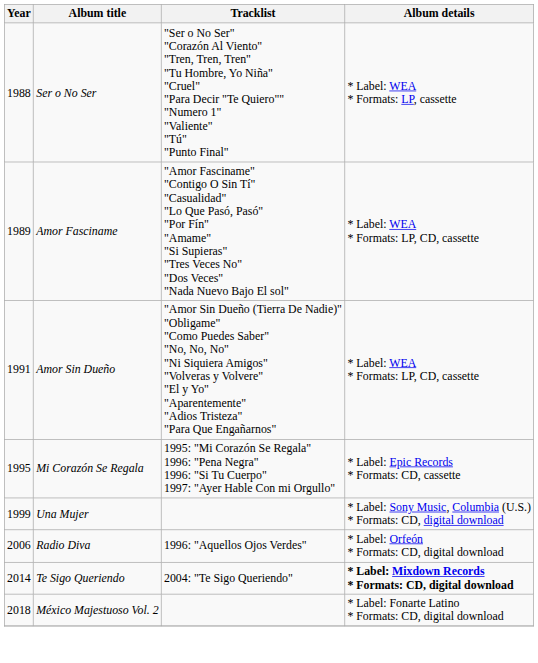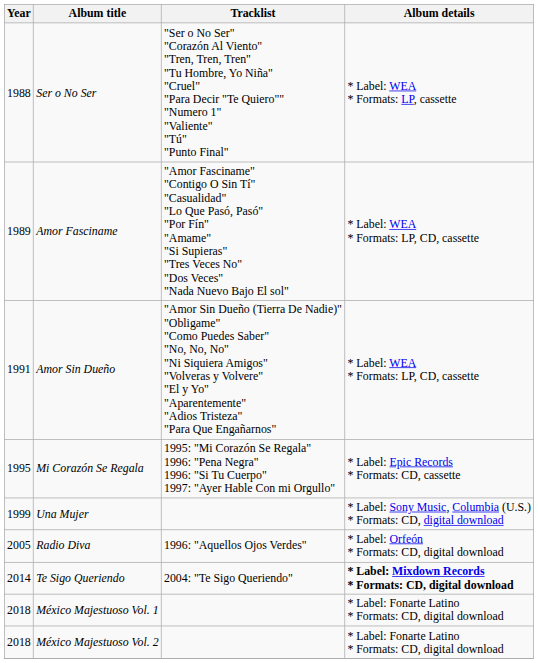Radio Diva | Year: 2006 -> 2005
+ row: 2018 | México Majestuoso Vol. 1 | * Label: Fonarte Latino * Formats: CD, digital download
